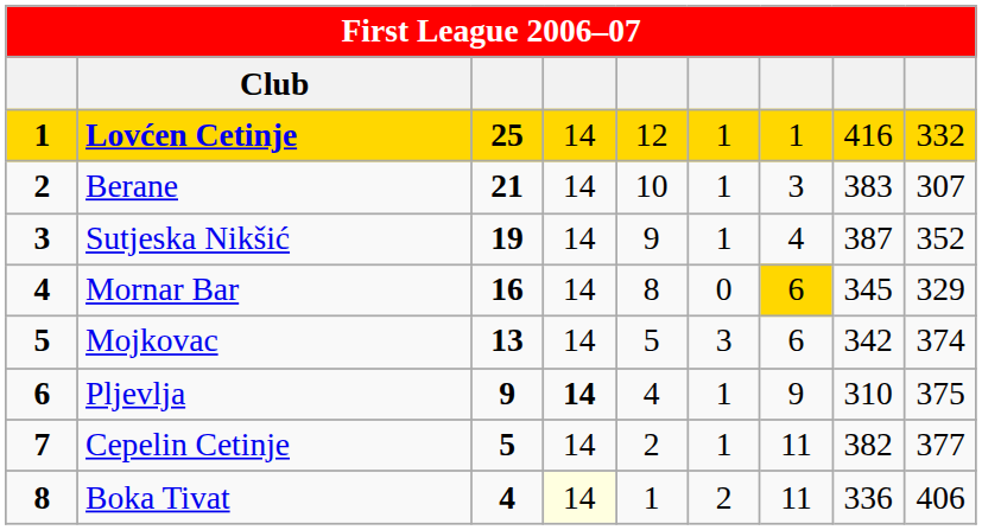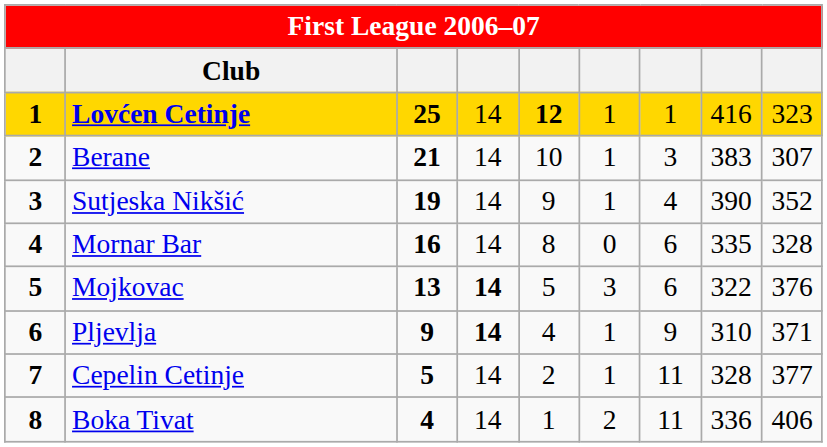Lovćen Cetinje | column 5: normal -> bold
Lovćen Cetinje | column 9: 332 -> 323
Sutjeska Nikšić | column 8: 387 -> 390
Mornar Bar | column 7: gold background -> no background
Mornar Bar | column 8: 345 -> 335
Mornar Bar | column 9: 329 -> 328
Mojkovac | column 4: normal -> bold
Mojkovac | column 8: 342 -> 322
Mojkovac | column 9: 374 -> 376
Pljevlja | column 9: 375 -> 371
Cepelin Cetinje | column 8: 382 -> 328
Boka Tivat | column 4: lightyellow background -> no background
